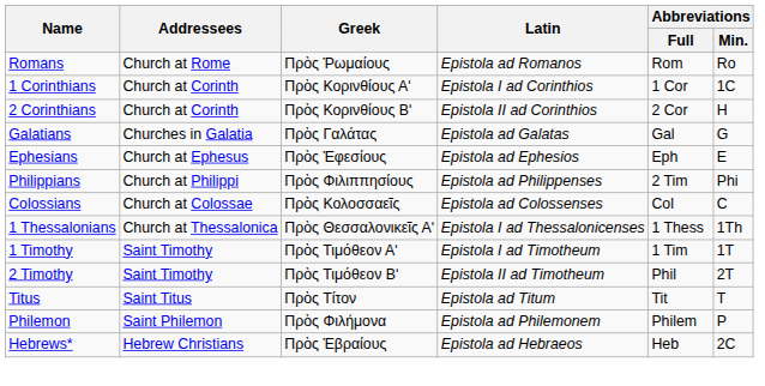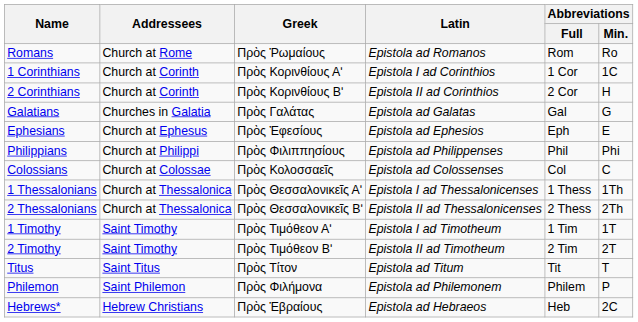Philippians | Abbreviations / Full: 2 Tim -> Phil
+ row: 2 Thessalonians | Church at Thessalonica | Πρὸς Θεσσαλονικεῖς Βʹ | Epistola II ad Thessalonicenses | 2 Thess | 2Th
2 Timothy | Abbreviations / Full: Phil -> 2 Tim
